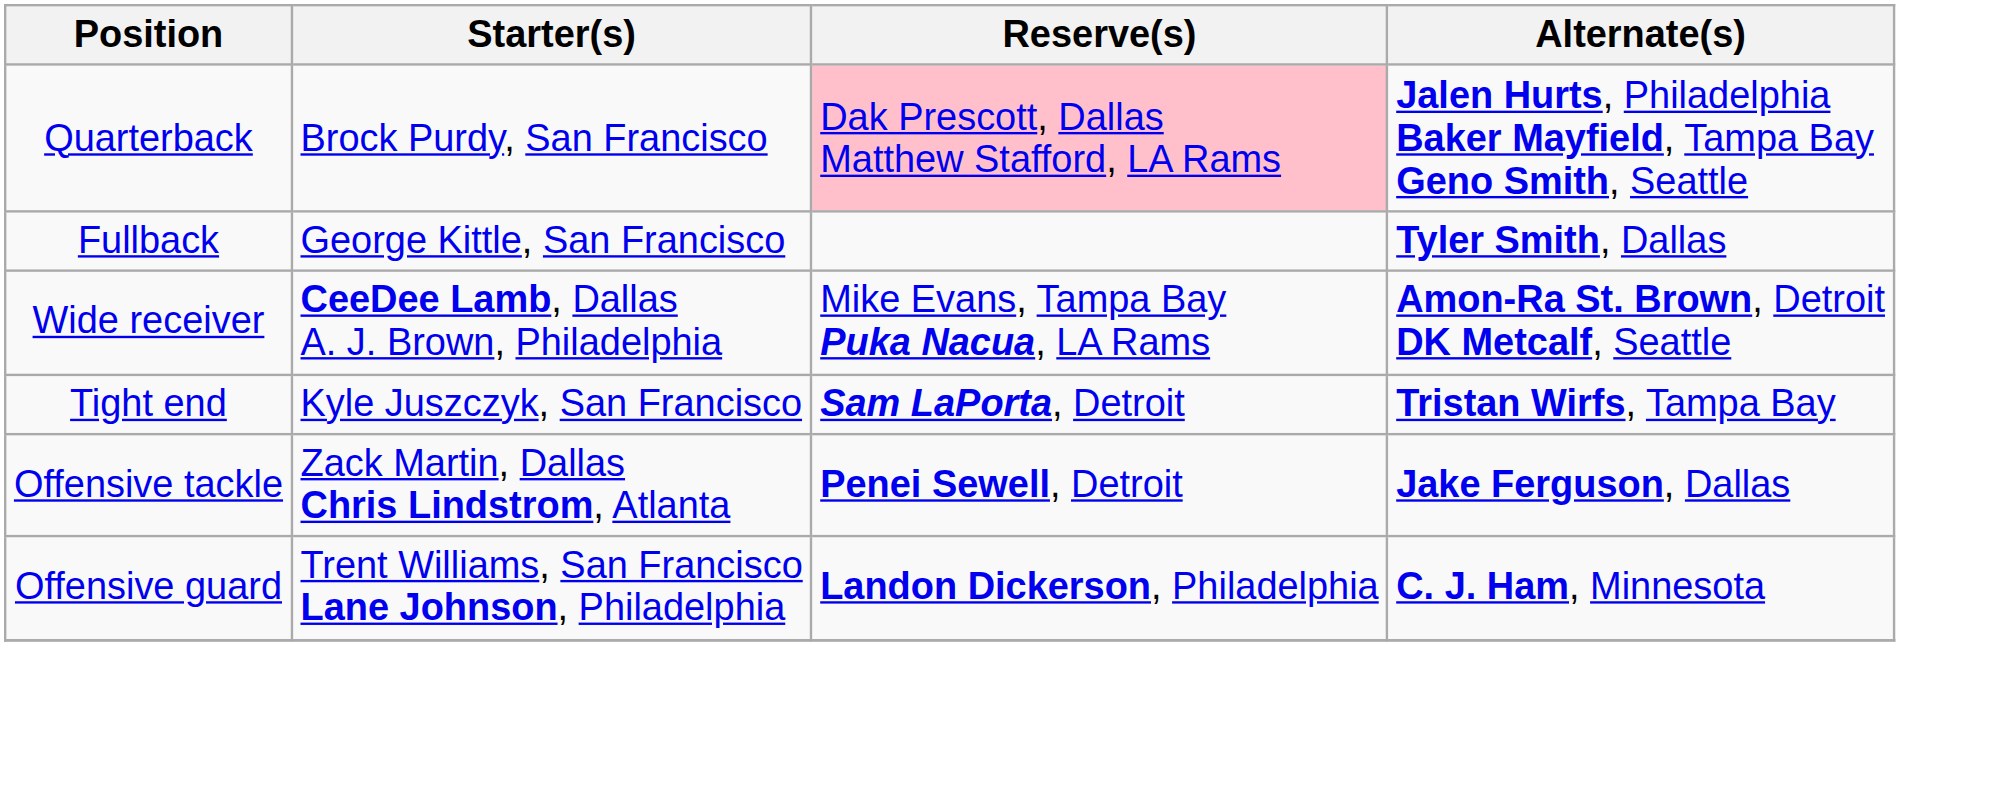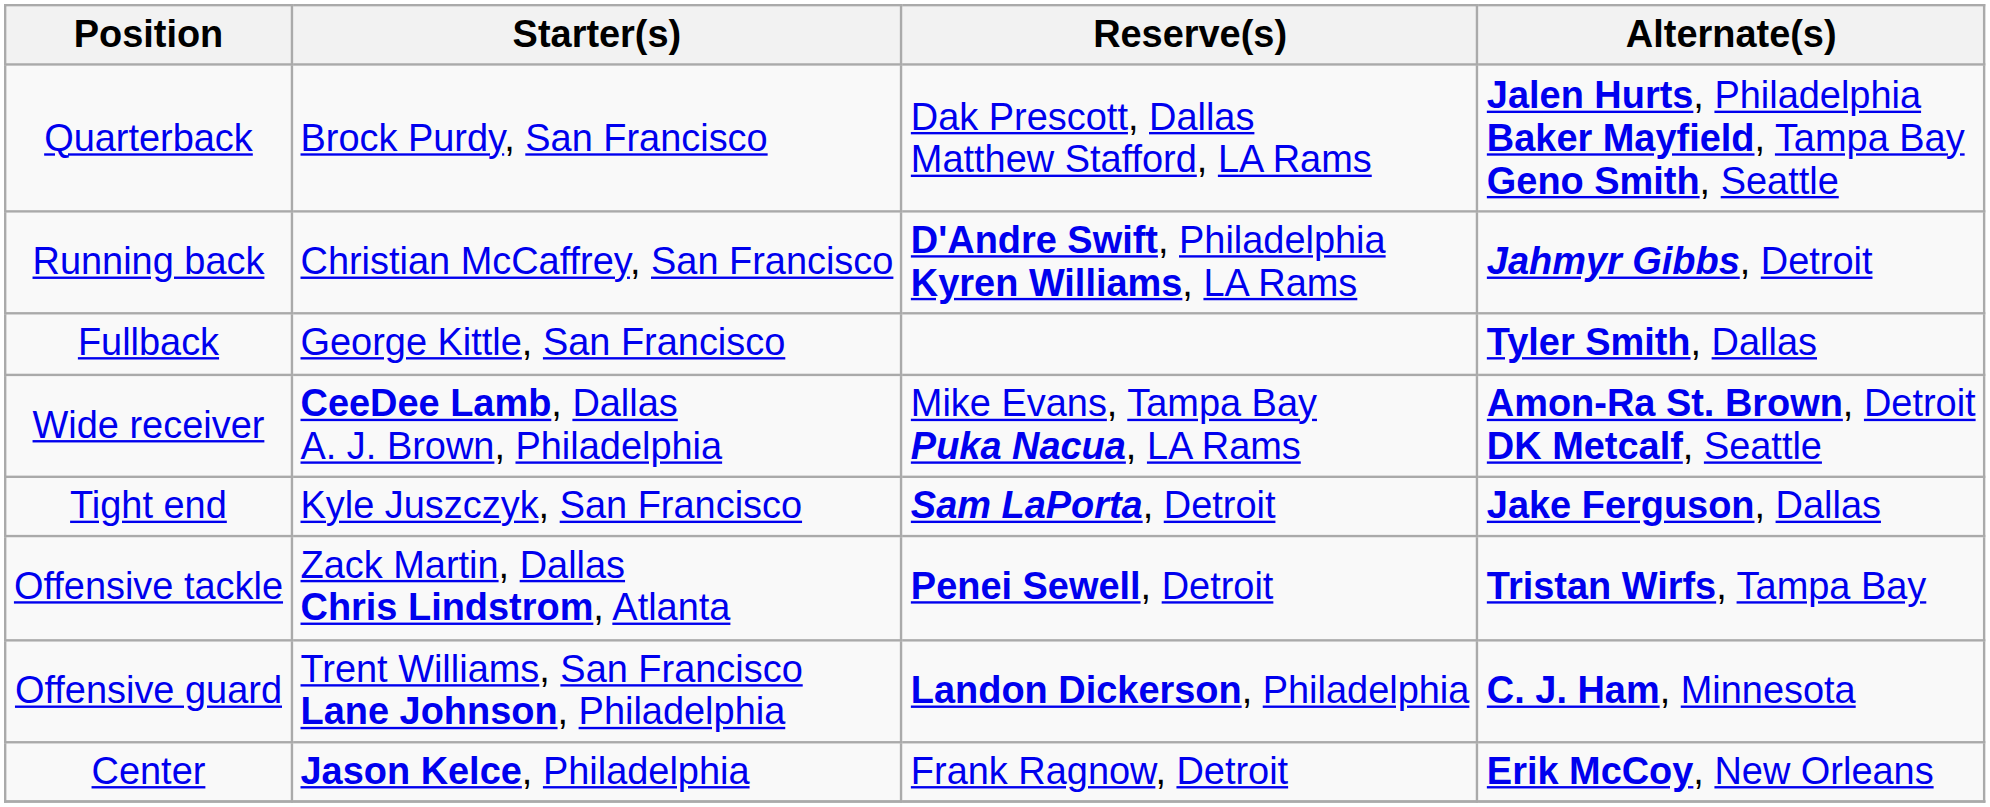Quarterback | Reserve(s): pink background -> no background
+ row: Running back | Christian McCaffrey, San Francisco | D'Andre Swift, Philadelphia Kyren Williams, LA Rams | Jahmyr Gibbs, Detroit
Tight end | Alternate(s): Tristan Wirfs, Tampa Bay -> Jake Ferguson, Dallas
Offensive tackle | Alternate(s): Jake Ferguson, Dallas -> Tristan Wirfs, Tampa Bay
+ row: Center | Jason Kelce, Philadelphia | Frank Ragnow, Detroit | Erik McCoy, New Orleans
